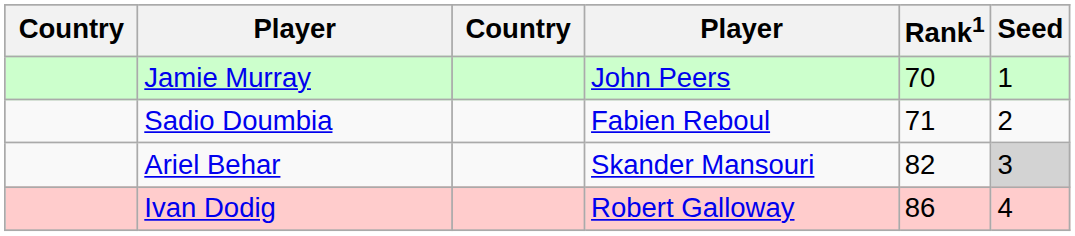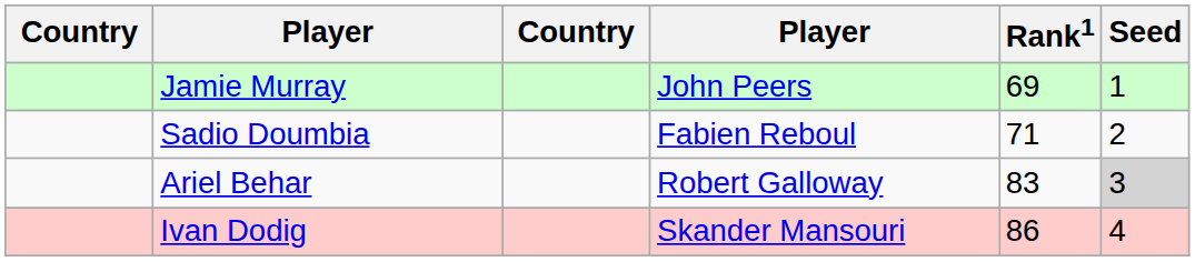Jamie Murray | Rank1: 70 -> 69
Ariel Behar | column 4: Skander Mansouri -> Robert Galloway
Ariel Behar | Rank1: 82 -> 83
Ivan Dodig | column 4: Robert Galloway -> Skander Mansouri
